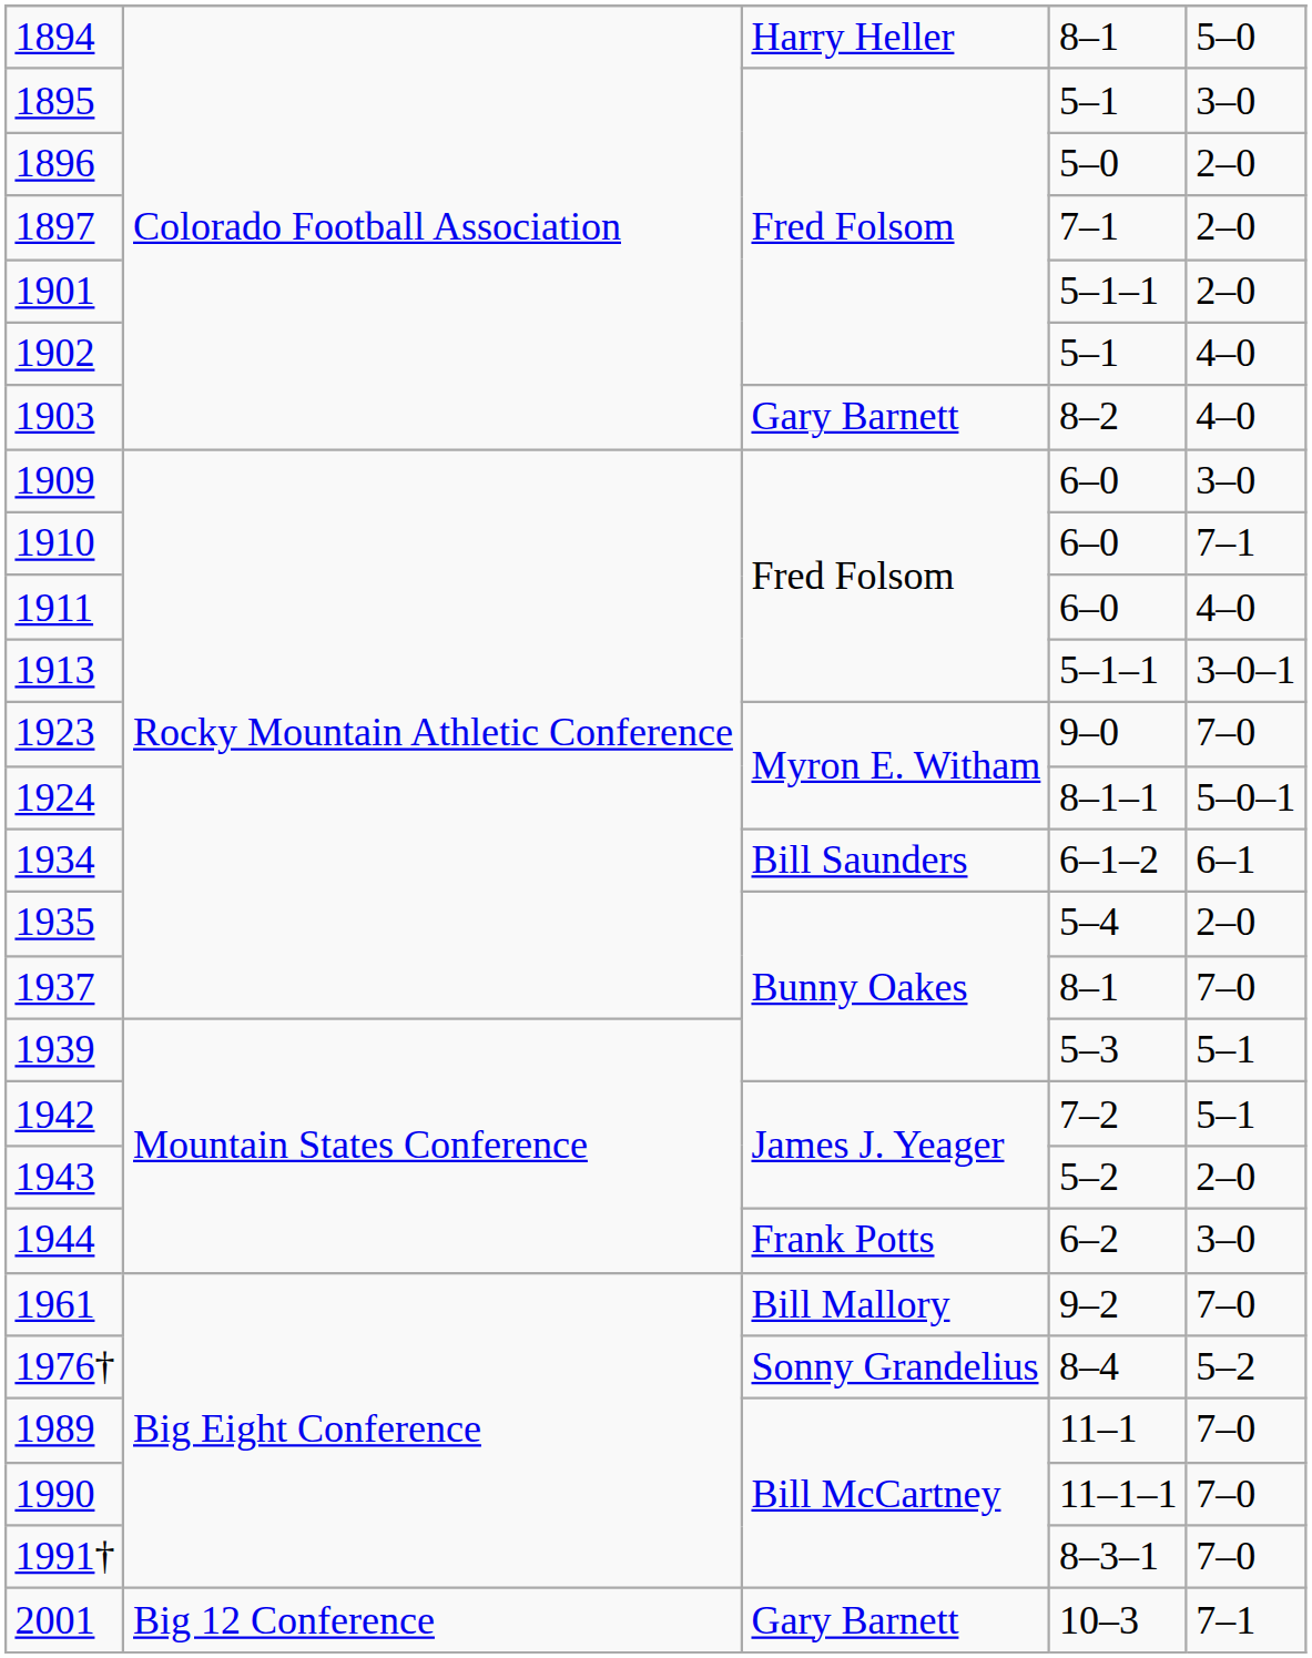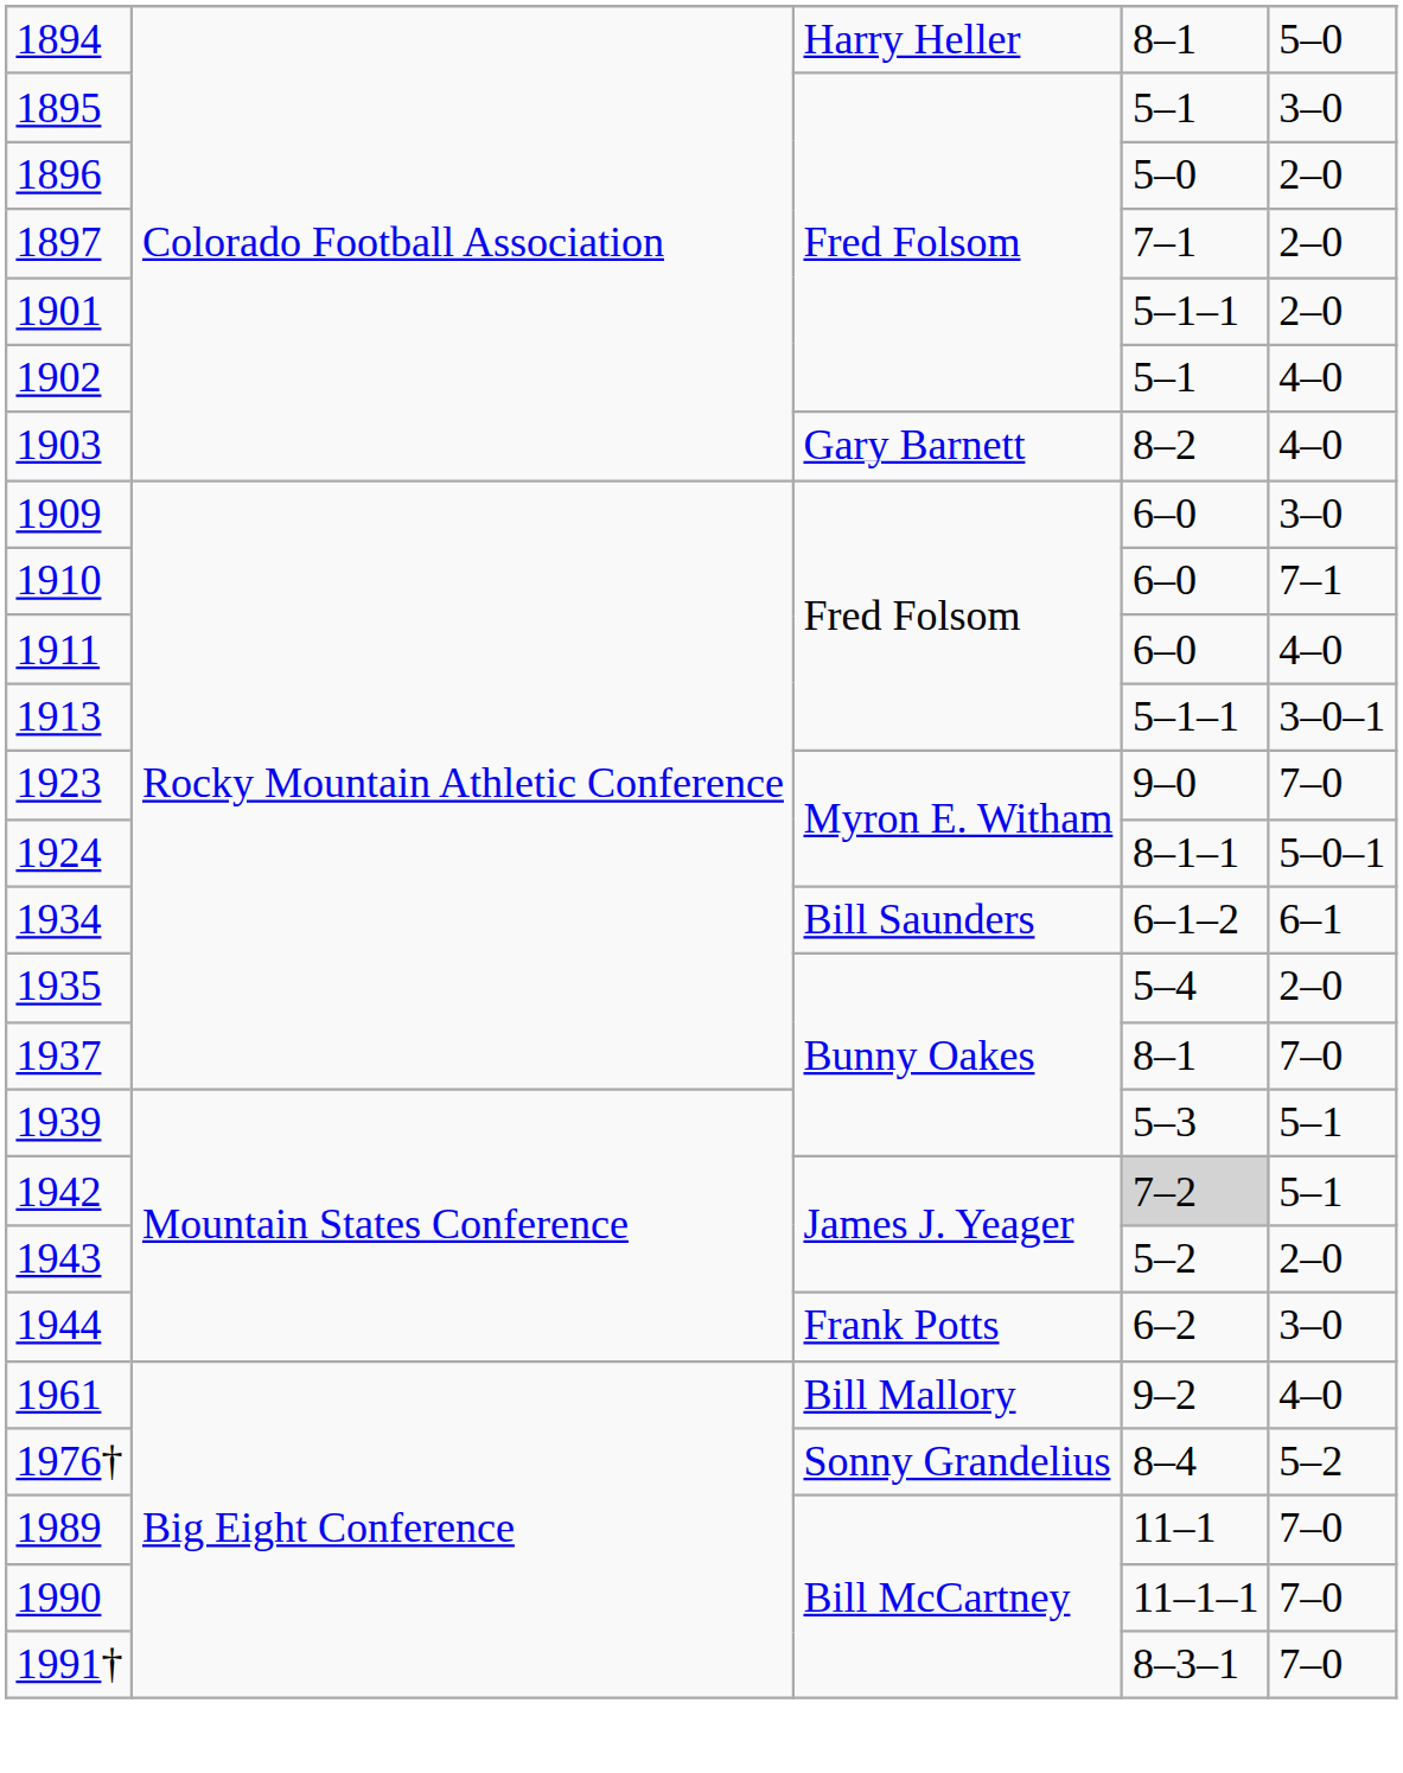1942 | column 4: no background -> lightgrey background
1961 | column 5: 7–0 -> 4–0
- row: 2001 | Big 12 Conference | Gary Barnett | 10–3 | 7–1
